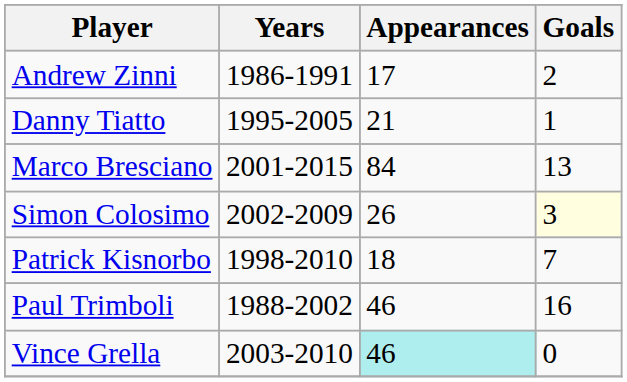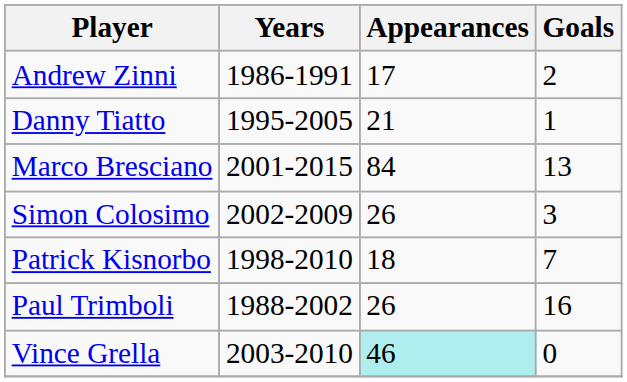Simon Colosimo | Goals: lightyellow background -> no background
Paul Trimboli | Appearances: 46 -> 26
